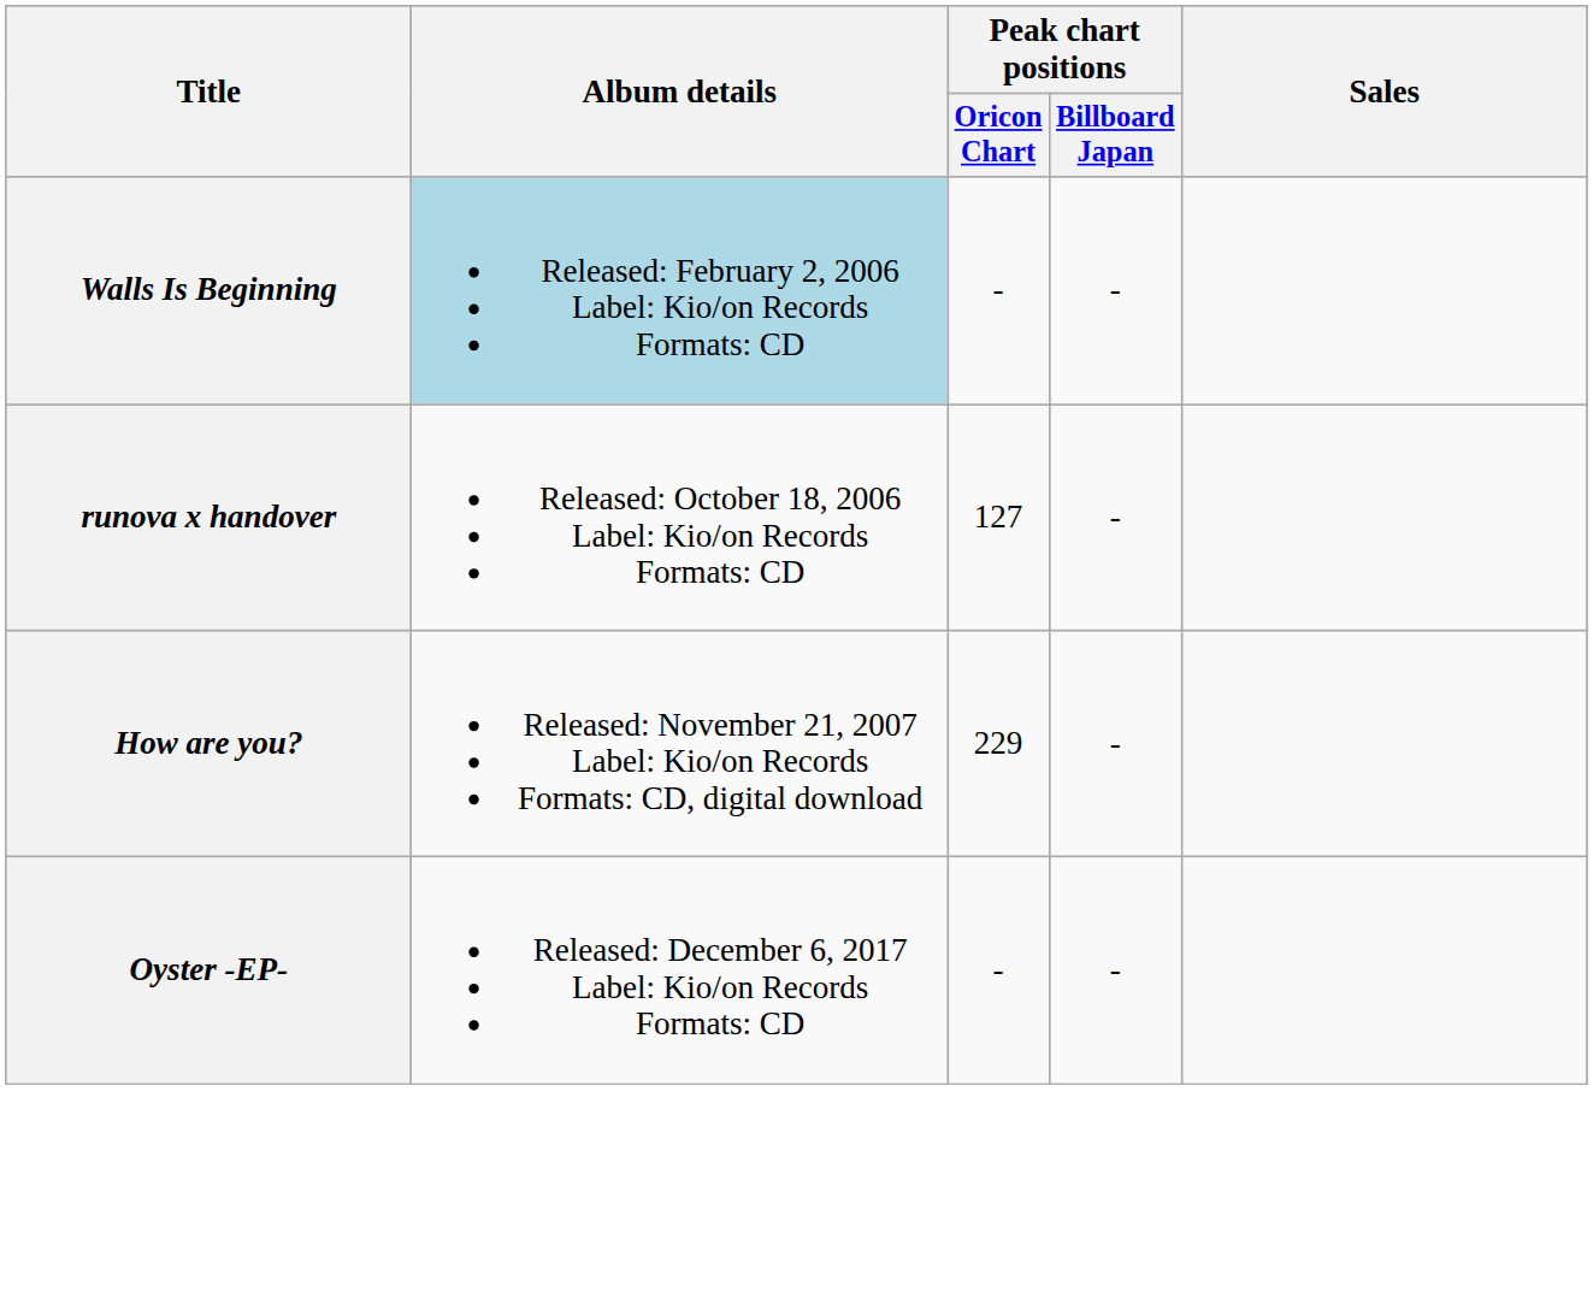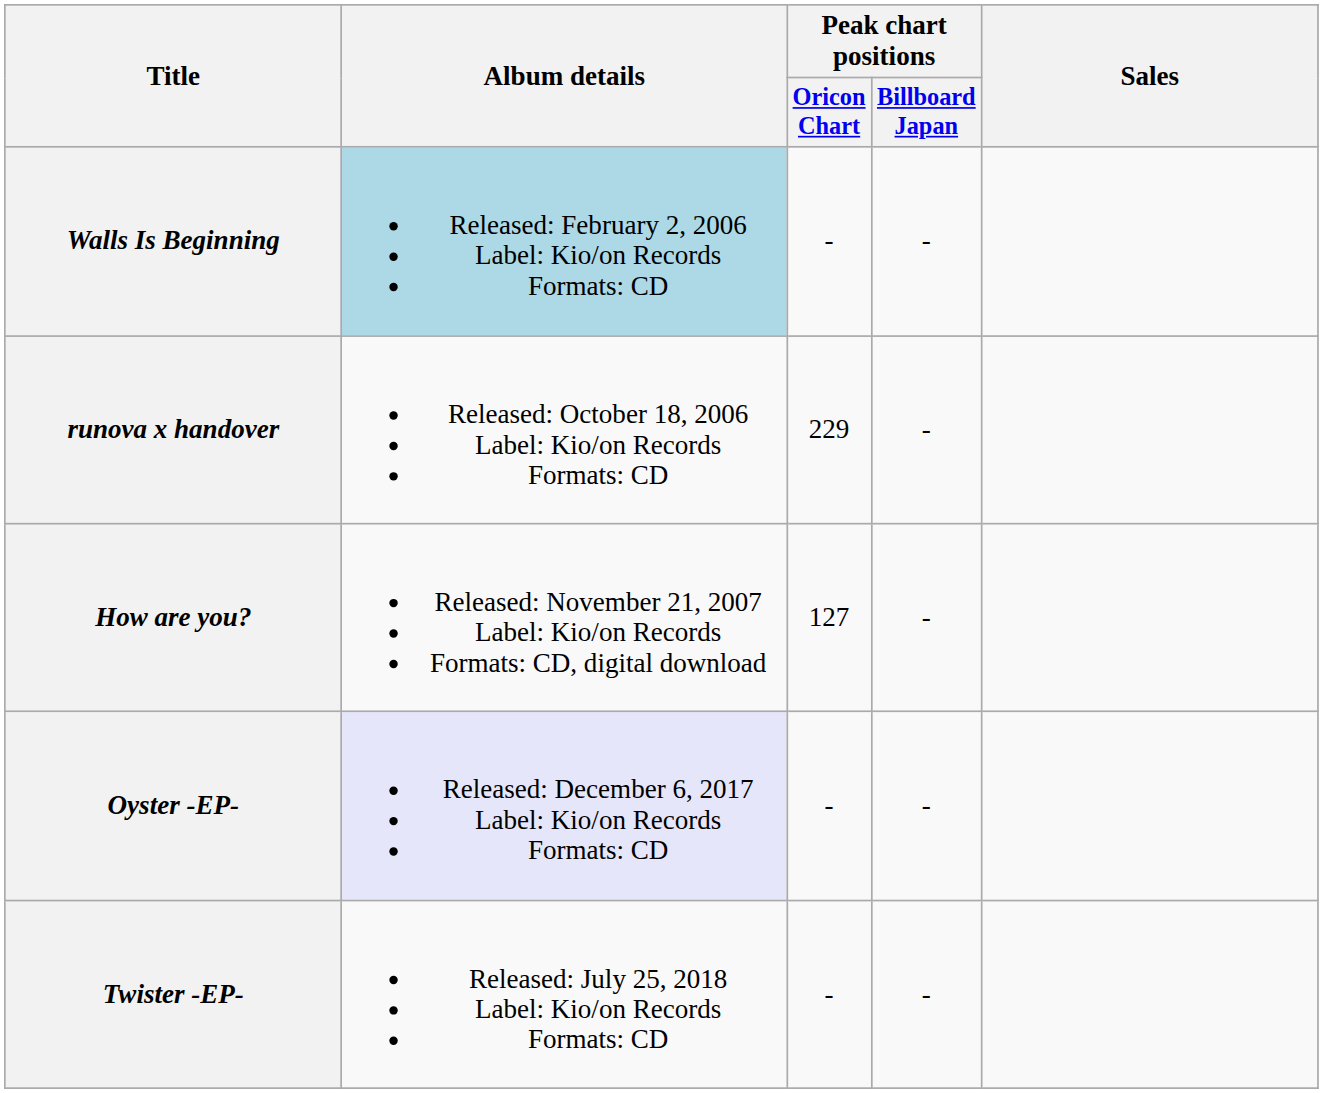runova x handover | Peak chart positions / Oricon Chart: 127 -> 229
How are you? | Peak chart positions / Oricon Chart: 229 -> 127
Oyster -EP- | Album details: no background -> lavender background
+ row: Twister -EP- | Released: July 25, 2018 Label: Kio/on Records Formats: CD | - | -
